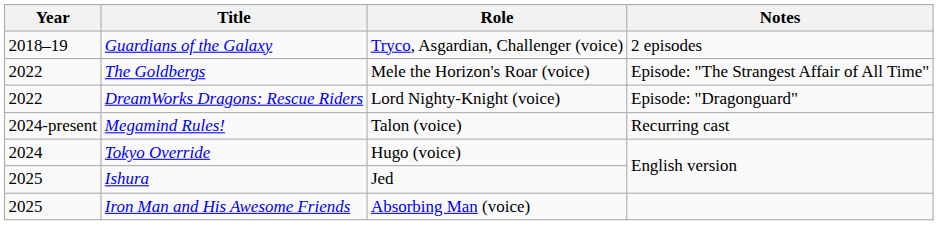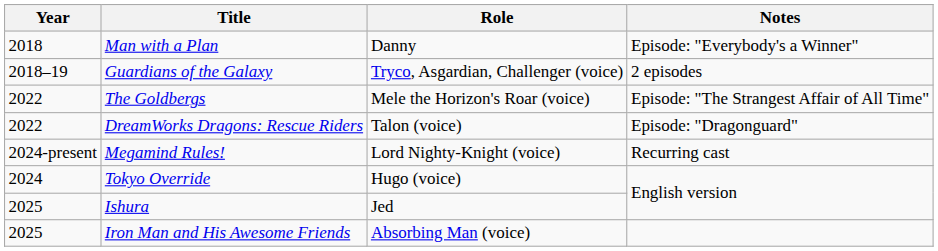+ row: 2018 | Man with a Plan | Danny | Episode: "Everybody's a Winner"
DreamWorks Dragons: Rescue Riders | Role: Lord Nighty-Knight (voice) -> Talon (voice)
Megamind Rules! | Role: Talon (voice) -> Lord Nighty-Knight (voice)
